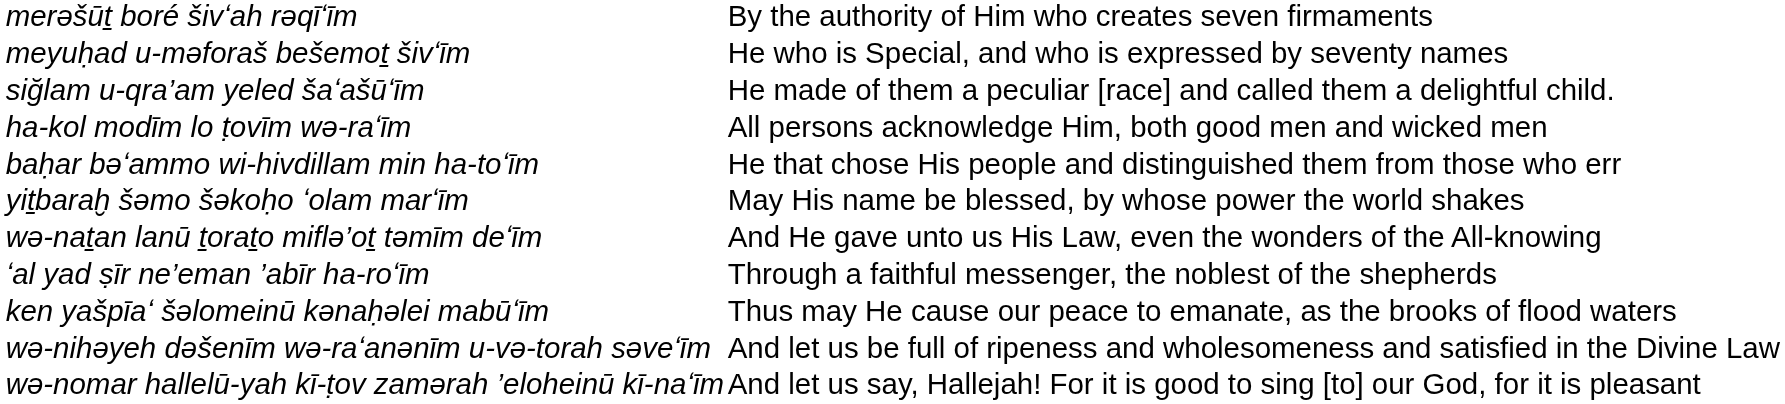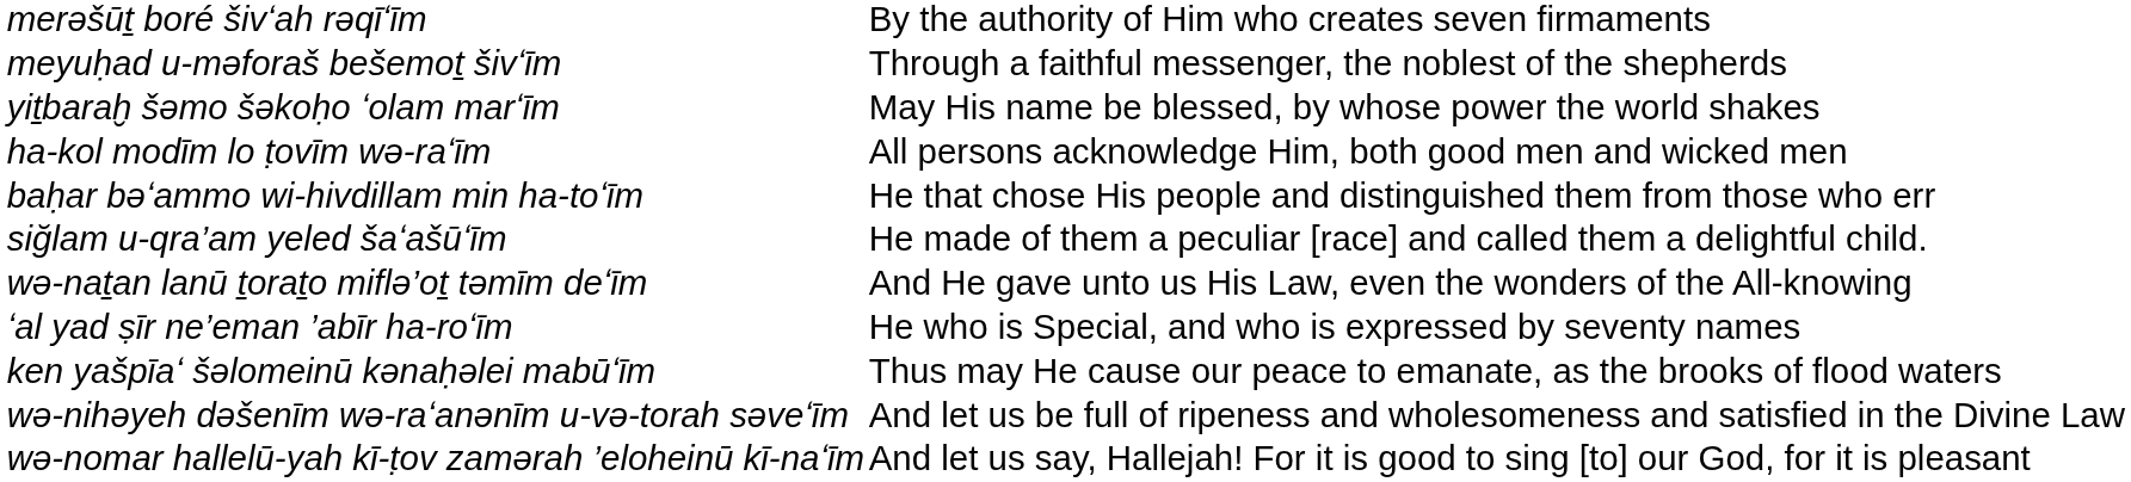meyuḥad u-mǝforaš bešemoṯ šivʻīm | column 3: He who is Special, and who is expressed by seventy names -> Through a faithful messenger, the noblest of the shepherds
rows swapped: yiṯbaraḫ šǝmo šǝkoḥo ʻolam marʻīm <-> siğlam u-qra’am yeled šaʻašūʻīm
ʻal yad ṣīr ne’eman ’abīr ha-roʻīm | column 3: Through a faithful messenger, the noblest of the shepherds -> He who is Special, and who is expressed by seventy names
